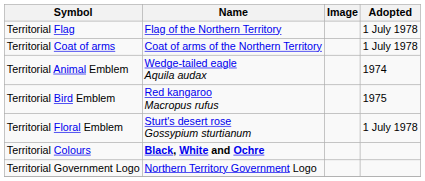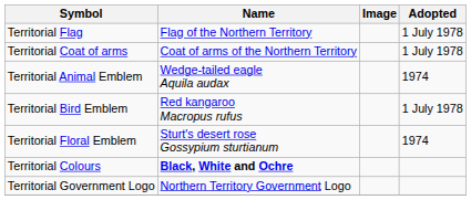Territorial Bird Emblem | Adopted: 1975 -> 1 July 1978
Territorial Floral Emblem | Adopted: 1 July 1978 -> 1974
